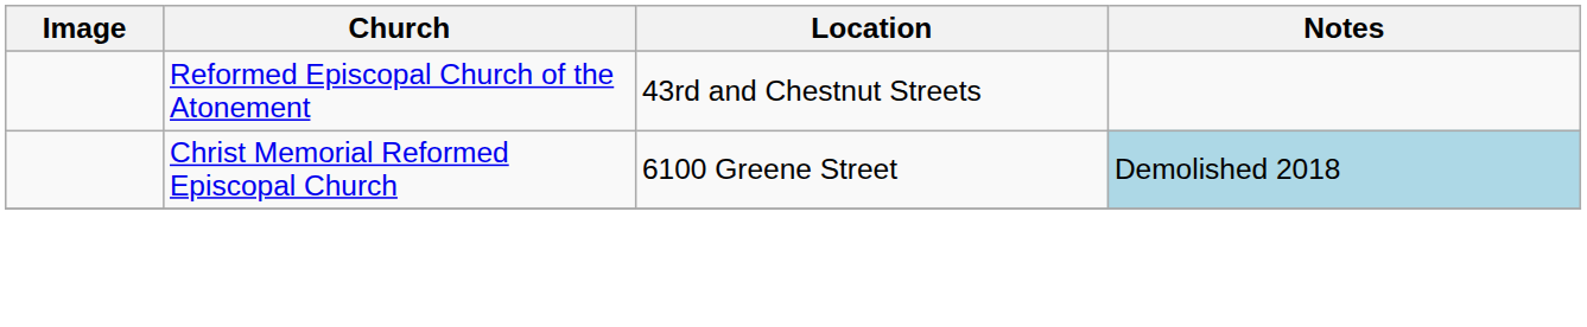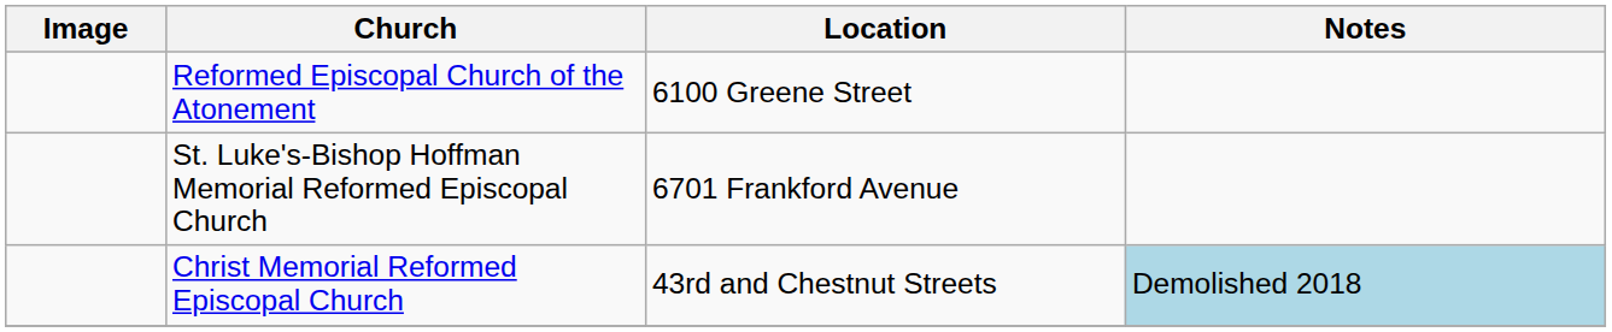Reformed Episcopal Church of the Atonement | Location: 43rd and Chestnut Streets -> 6100 Greene Street
+ row: St. Luke's-Bishop Hoffman Memorial Reformed Episcopal Church | 6701 Frankford Avenue
Christ Memorial Reformed Episcopal Church | Location: 6100 Greene Street -> 43rd and Chestnut Streets
